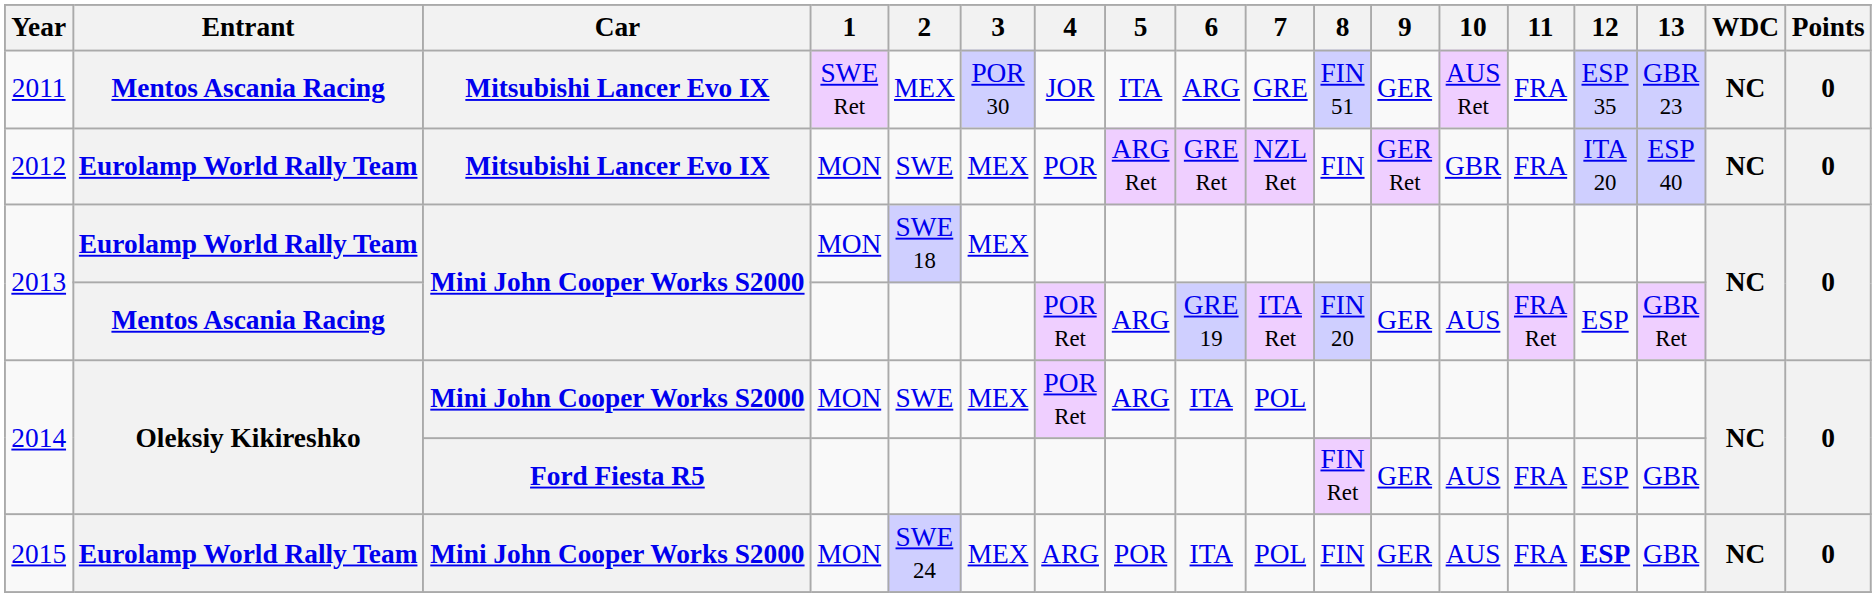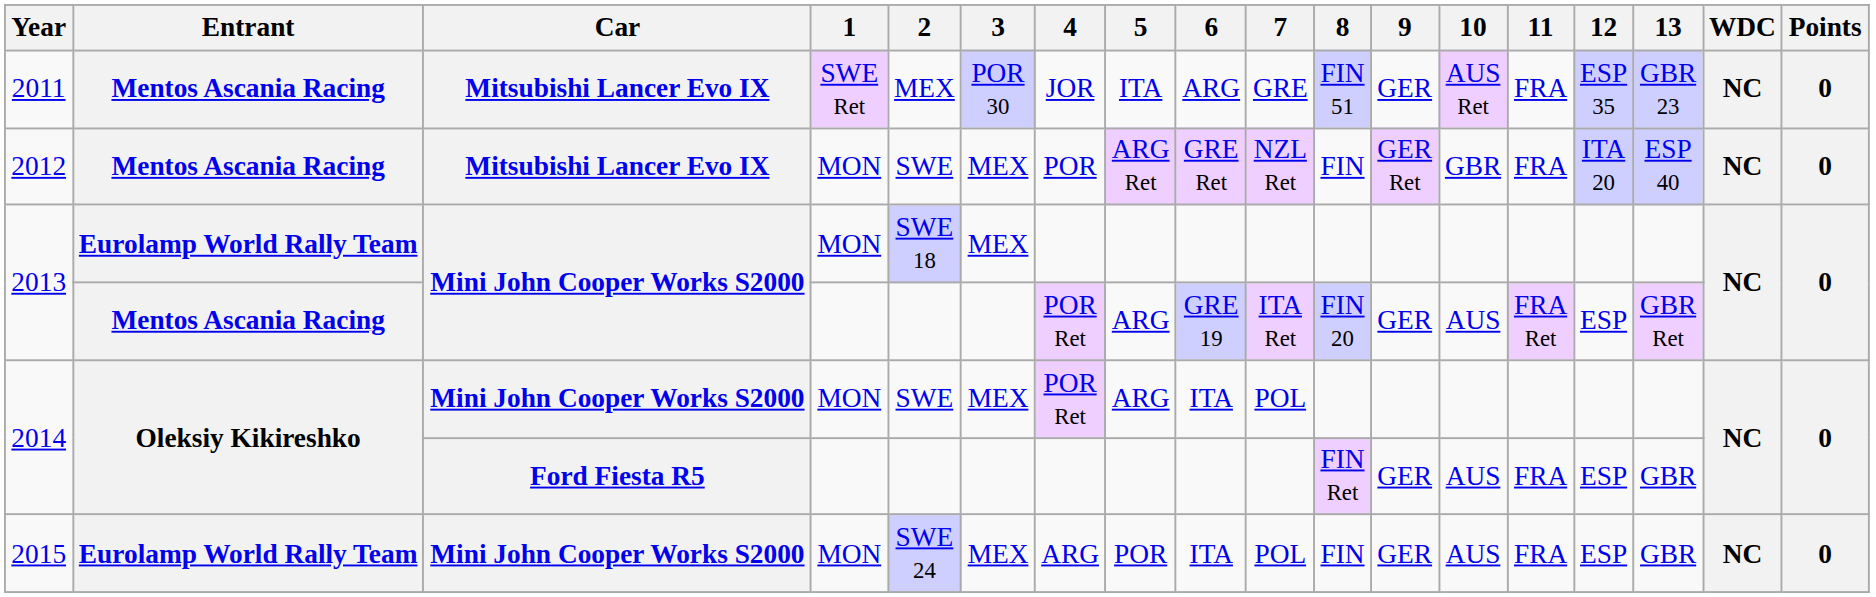2012 | Entrant: Eurolamp World Rally Team -> Mentos Ascania Racing
2015 | 12: bold -> normal
